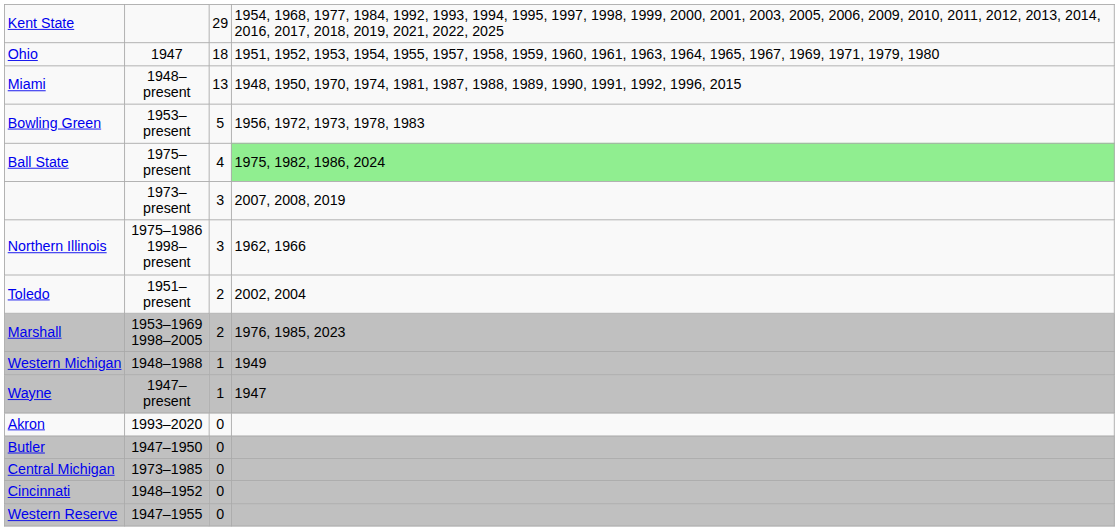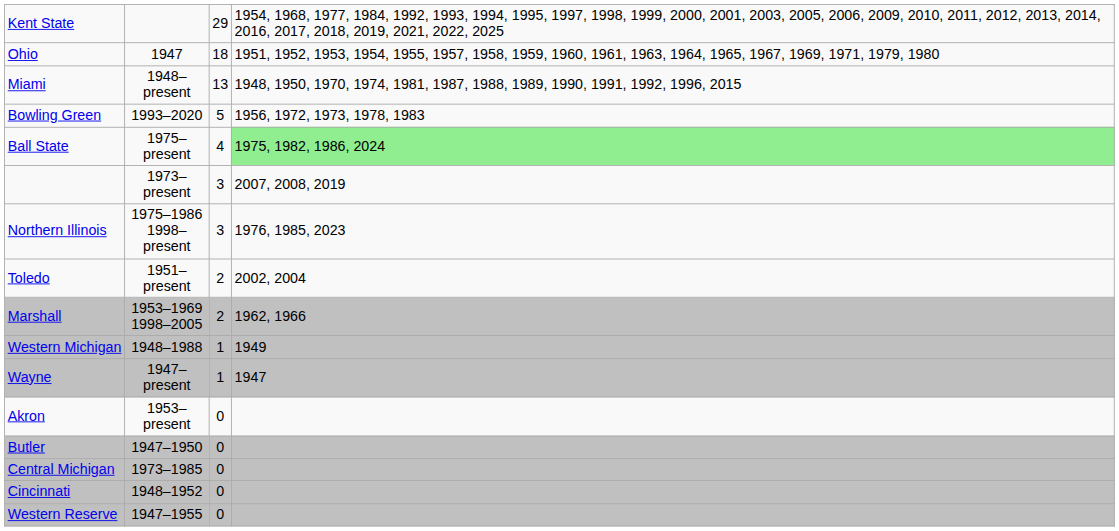Bowling Green | column 2: 1953–present -> 1993–2020
Northern Illinois | column 4: 1962, 1966 -> 1976, 1985, 2023
Marshall | column 4: 1976, 1985, 2023 -> 1962, 1966
Akron | column 2: 1993–2020 -> 1953–present
